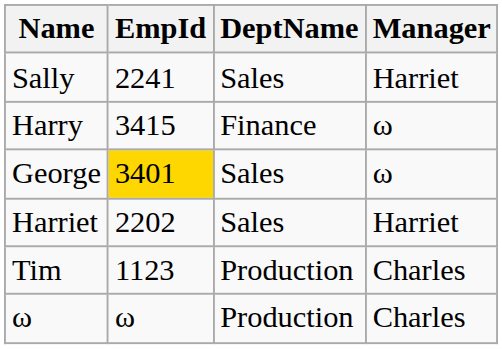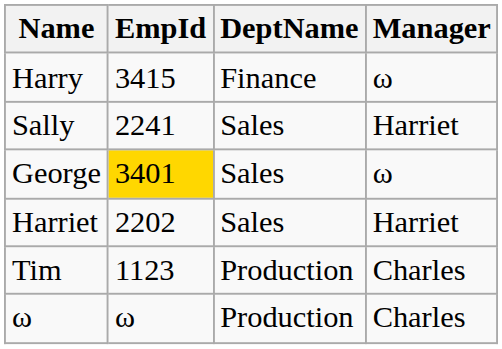rows swapped: Harry <-> Sally
